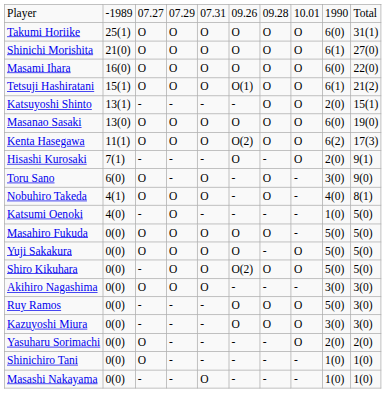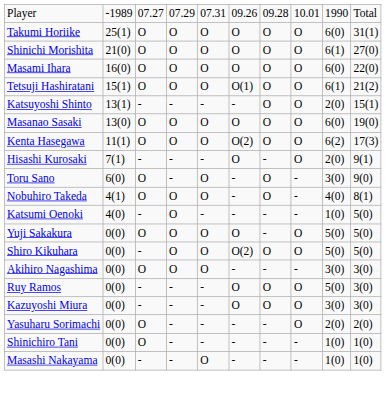- row: Masahiro Fukuda | 0(0) | O | O | O | O | O | - | 5(0) | 5(0)
